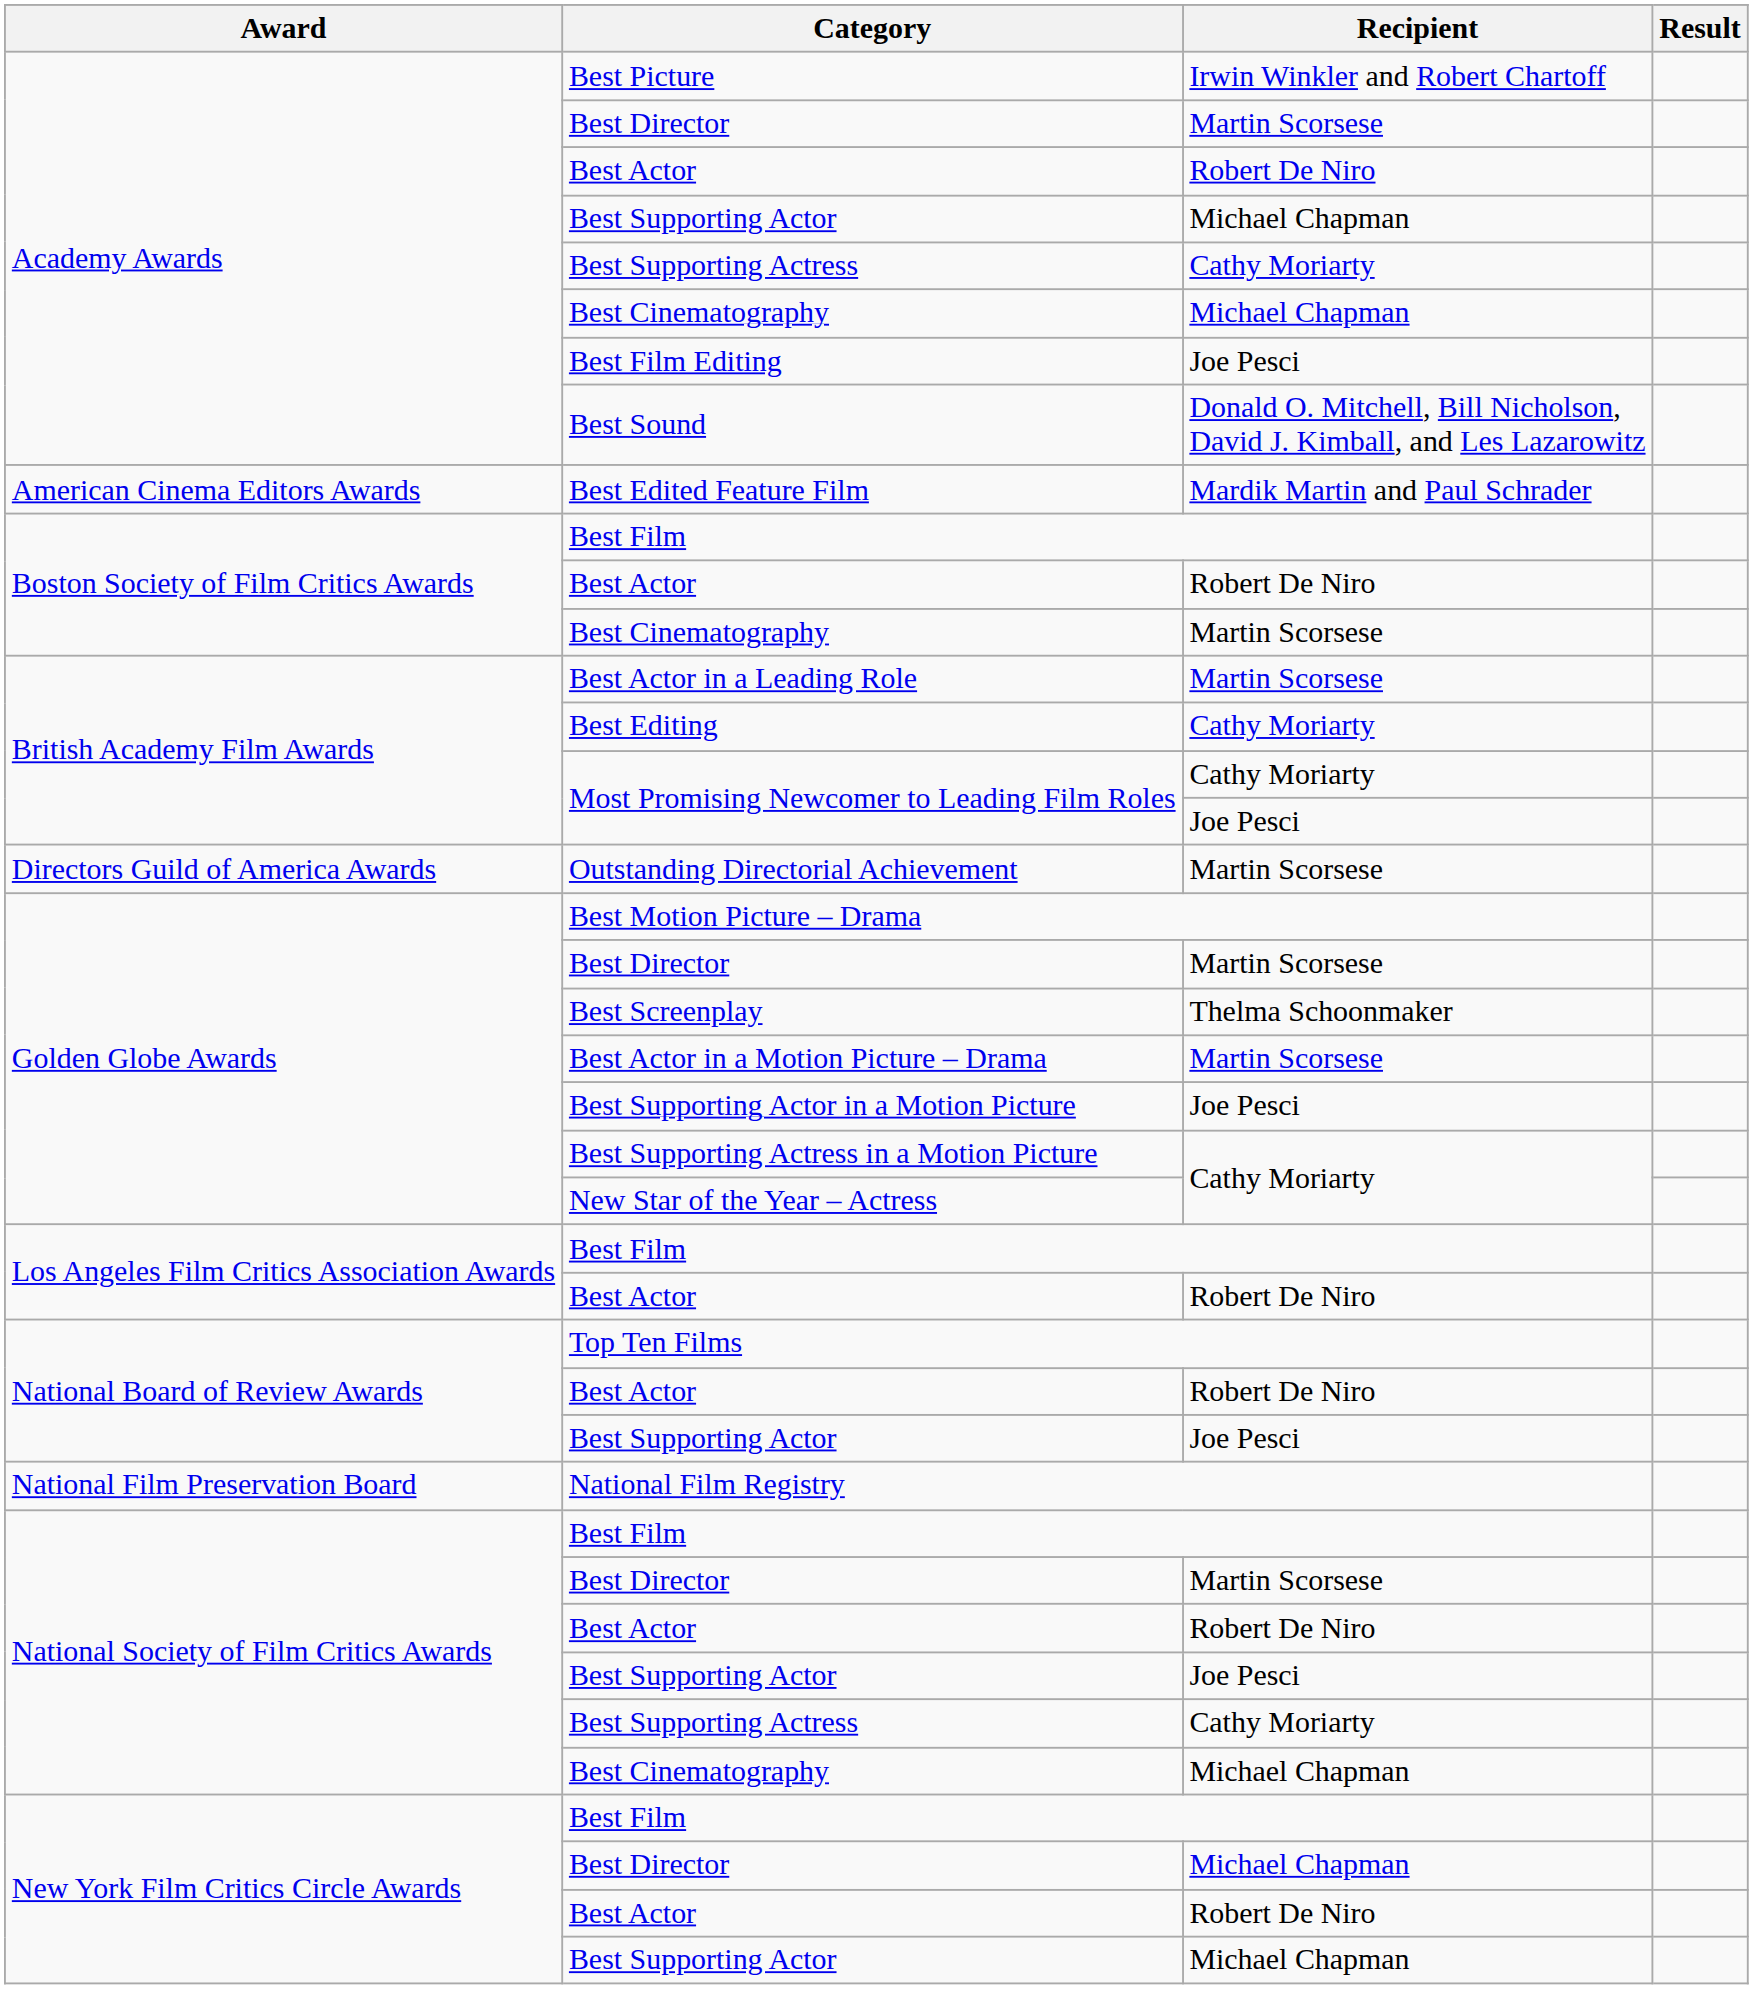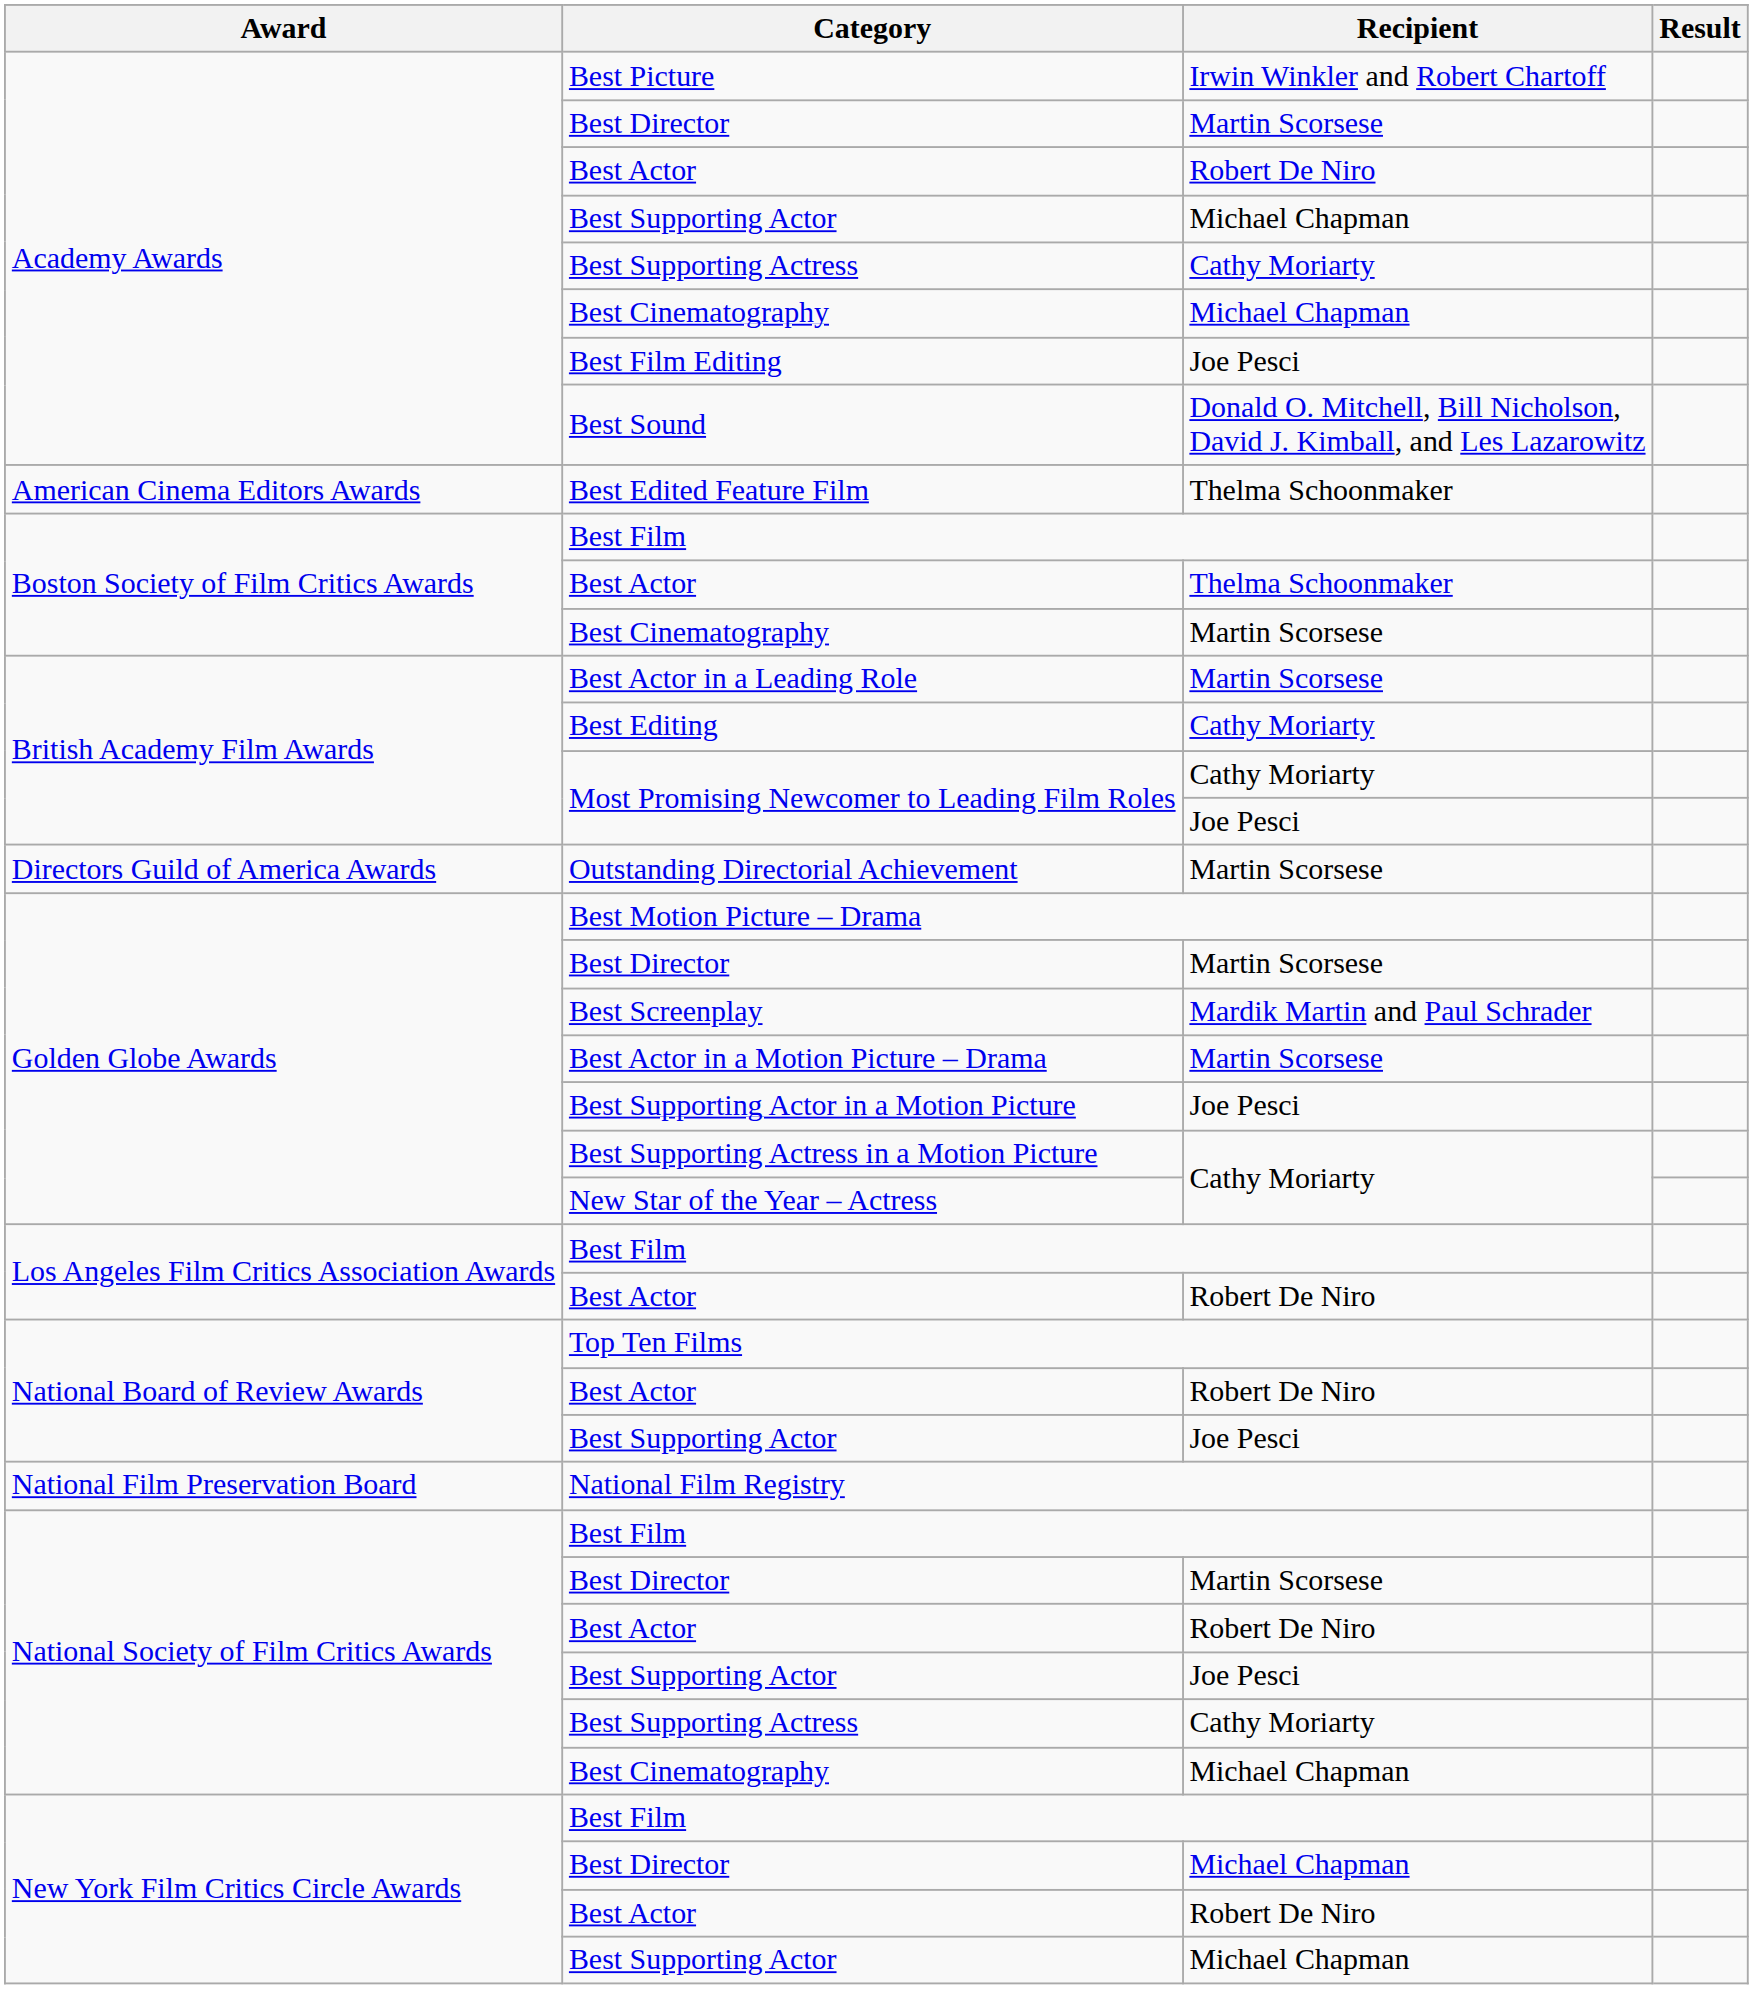Best Edited Feature Film | Recipient: Mardik Martin and Paul Schrader -> Thelma Schoonmaker
Boston Society of Film Critics Awards / Best Actor | Recipient: Robert De Niro -> Thelma Schoonmaker
Best Screenplay | Recipient: Thelma Schoonmaker -> Mardik Martin and Paul Schrader
